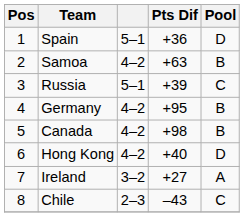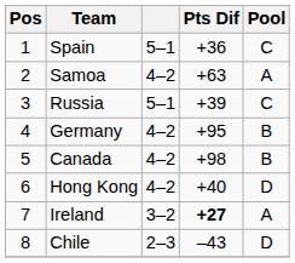Spain | Pool: D -> C
Samoa | Pool: B -> A
Ireland | Pts Dif: normal -> bold
Chile | Pool: C -> D
